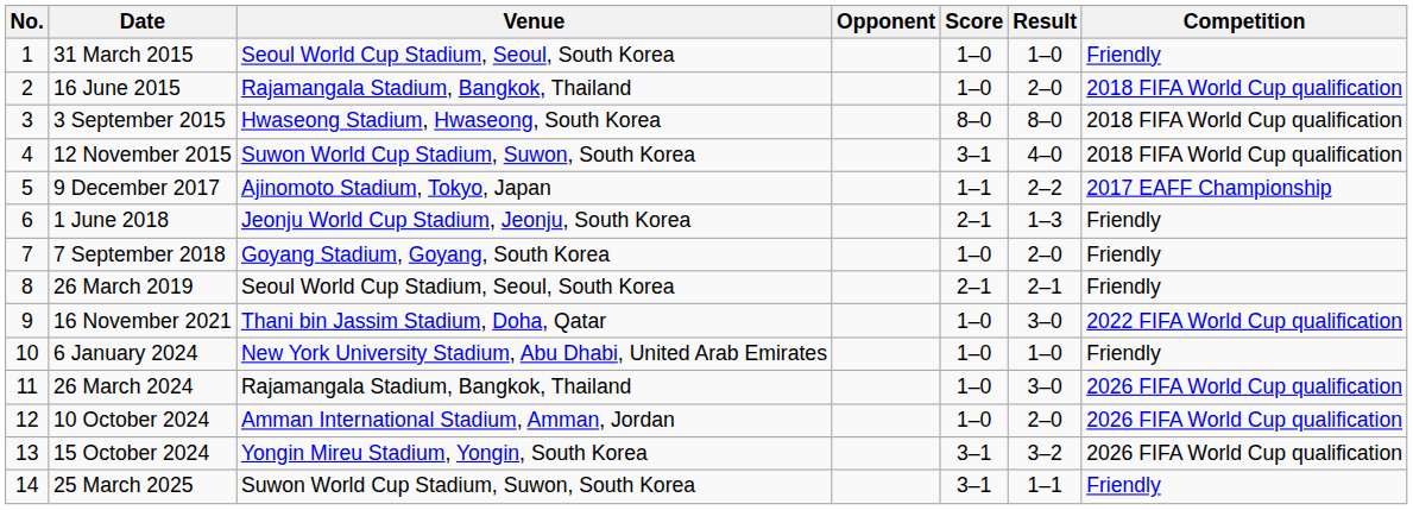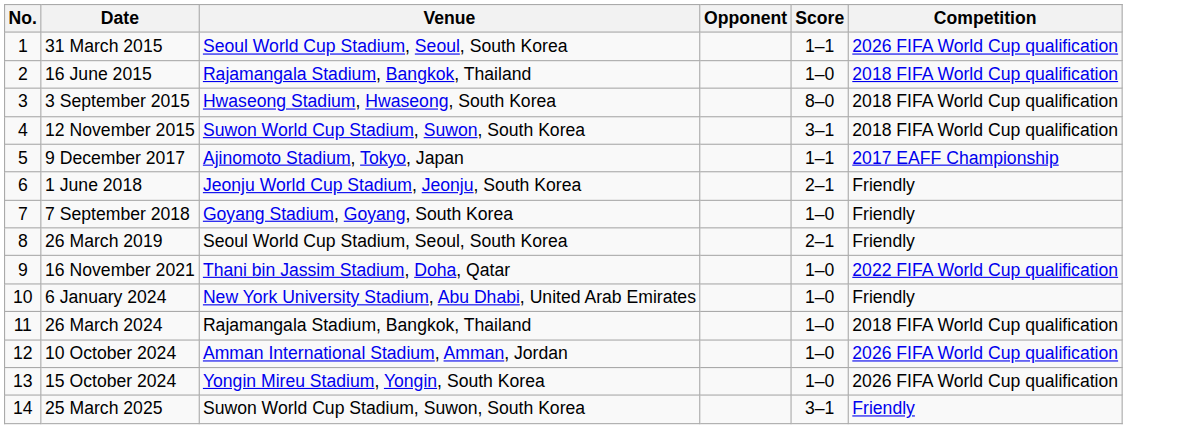- column: Result | 1–0 | 2–0 | 8–0 | 4–0 | 2–2 | 1–3 | 2–0 | 2–1 | 3–0 | 1–0 | 3–0 | 2–0 | 3–2 | 1–1
31 March 2015 | Score: 1–0 -> 1–1
31 March 2015 | Competition: Friendly -> 2026 FIFA World Cup qualification
26 March 2024 | Competition: 2026 FIFA World Cup qualification -> 2018 FIFA World Cup qualification
15 October 2024 | Score: 3–1 -> 1–0
